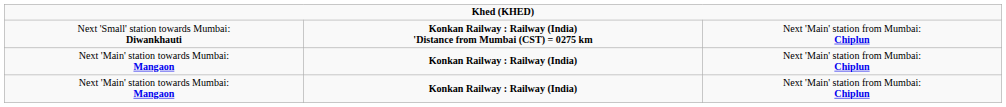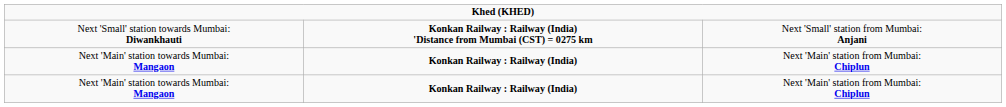Next 'Small' station towards Mumbai: Diwankhauti | column 3: Next 'Main' station from Mumbai: Chiplun -> Next 'Small' station from Mumbai: Anjani
